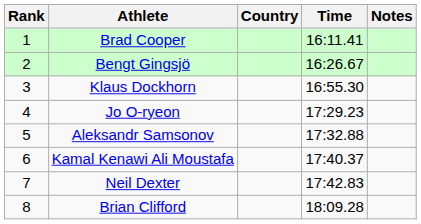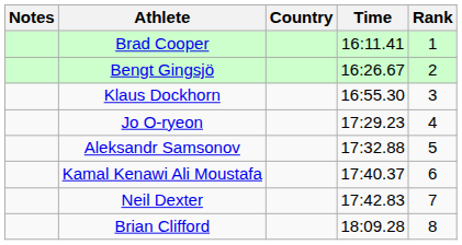columns swapped: Rank <-> Notes
